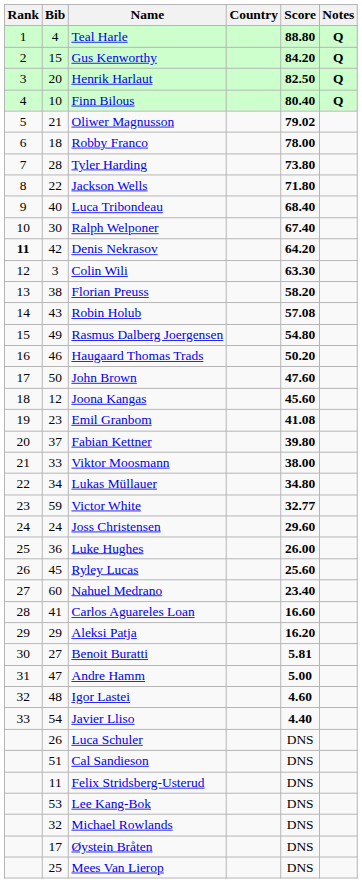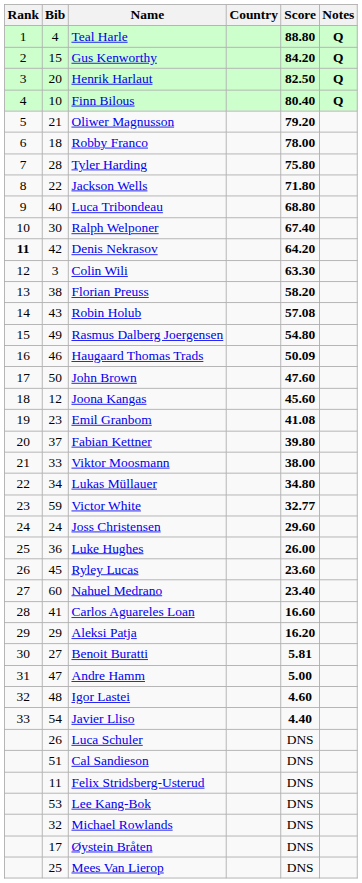Oliwer Magnusson | Score: 79.02 -> 79.20
Tyler Harding | Score: 73.80 -> 75.80
Luca Tribondeau | Score: 68.40 -> 68.80
Haugaard Thomas Trads | Score: 50.20 -> 50.09
Ryley Lucas | Score: 25.60 -> 23.60
